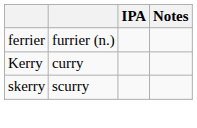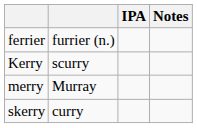Kerry | column 2: curry -> scurry
+ row: merry | Murray
skerry | column 2: scurry -> curry
